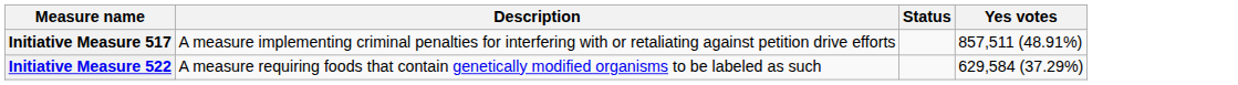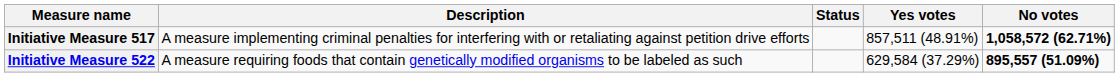+ column: No votes | 1,058,572 (62.71%) | 895,557 (51.09%)
